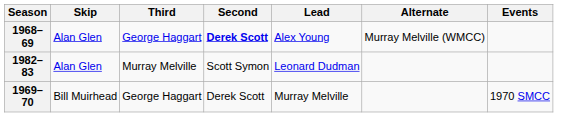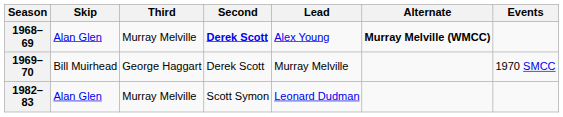1968–69 | Third: George Haggart -> Murray Melville
1968–69 | Alternate: normal -> bold
rows swapped: 1969–70 <-> 1982–83
